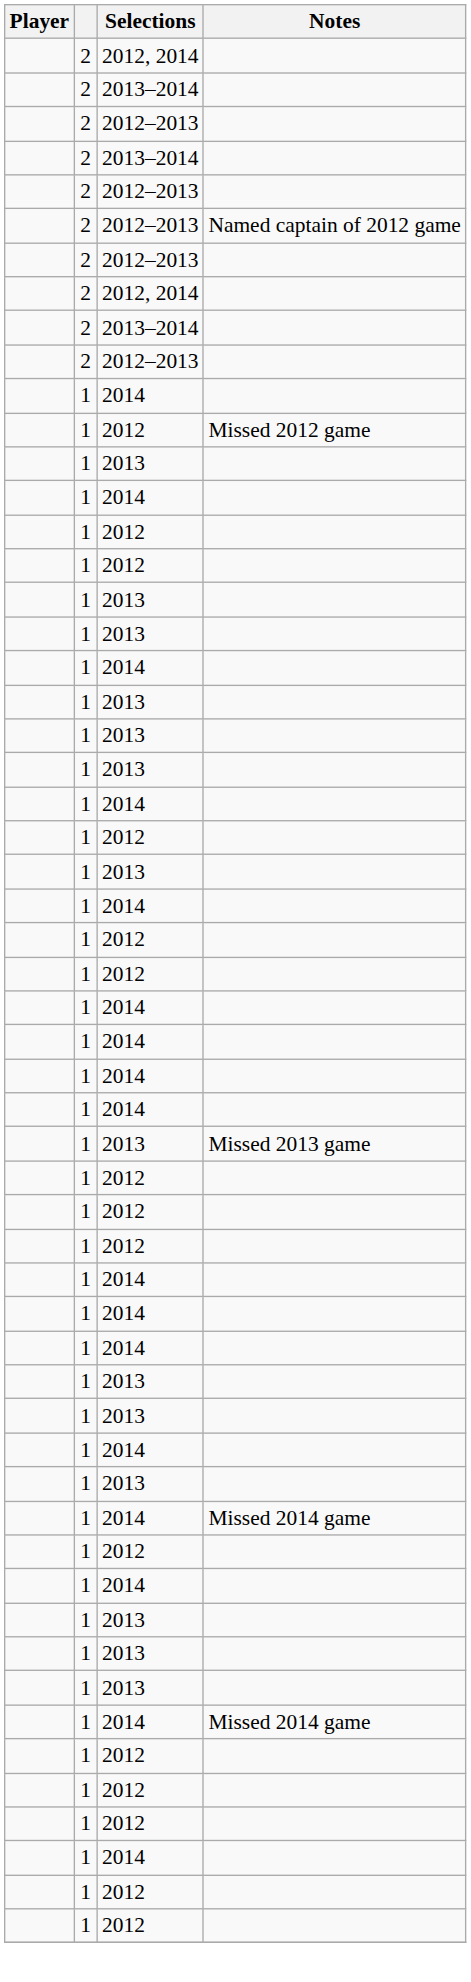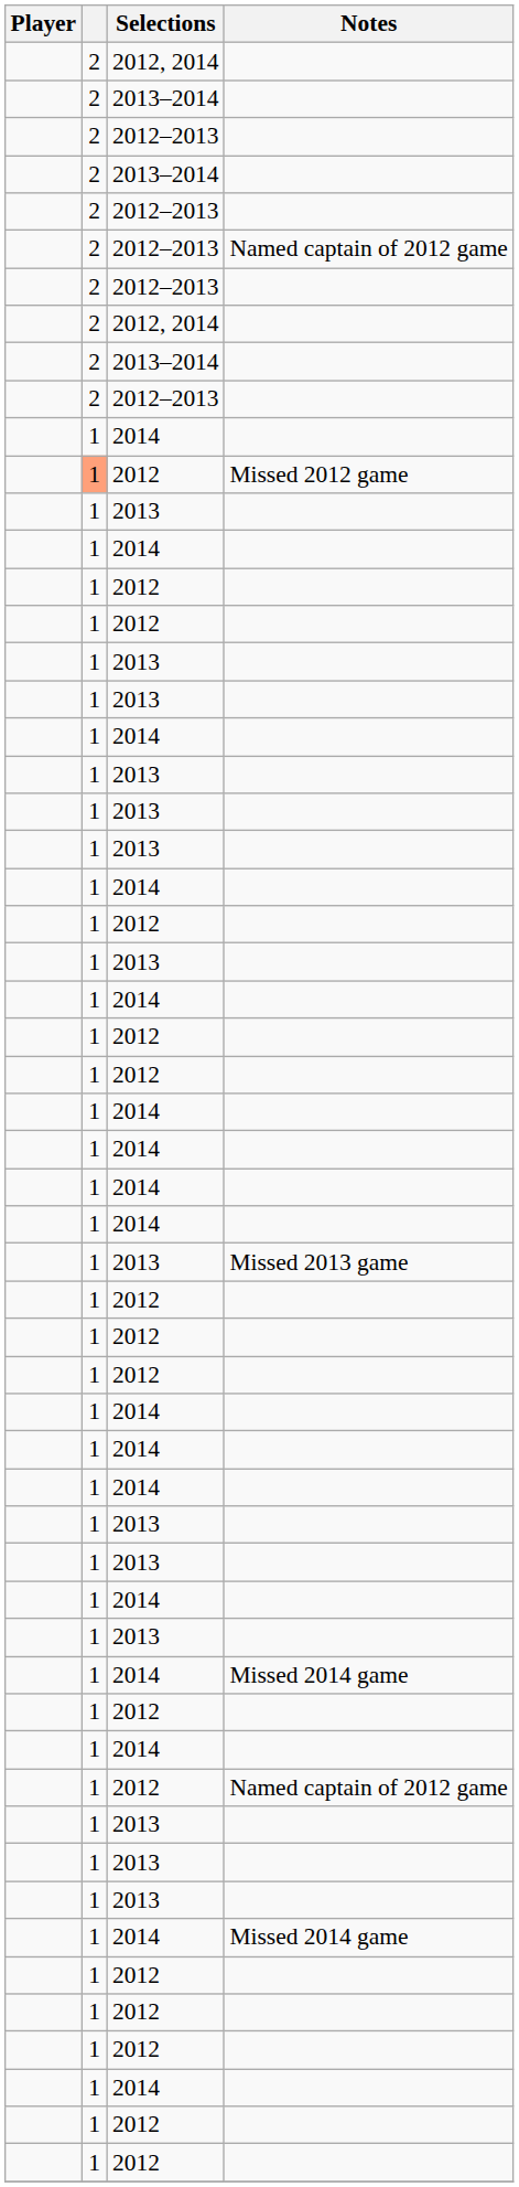2012 / Missed 2012 game | column 2: no background -> lightsalmon background
+ row: 1 | 2012 | Named captain of 2012 game
